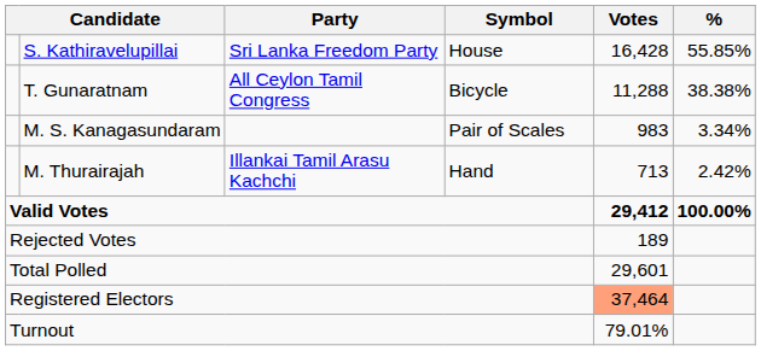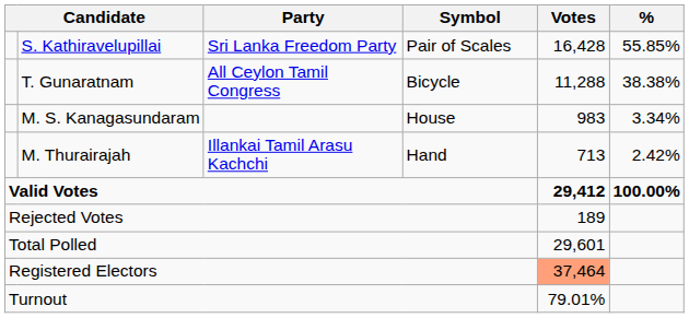S. Kathiravelupillai | Symbol: House -> Pair of Scales
M. S. Kanagasundaram | Symbol: Pair of Scales -> House
